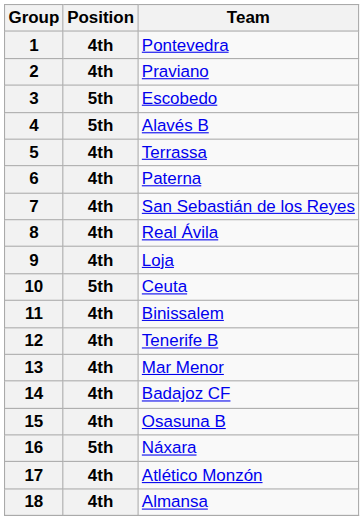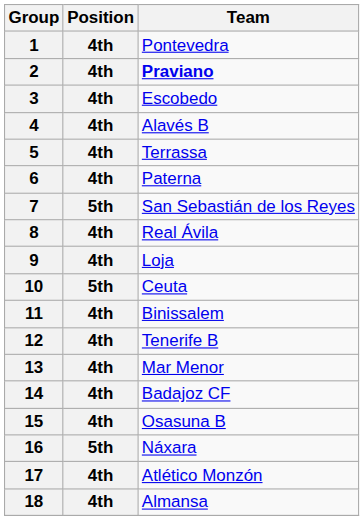2 | Team: normal -> bold
3 | Position: 5th -> 4th
4 | Position: 5th -> 4th
7 | Position: 4th -> 5th
